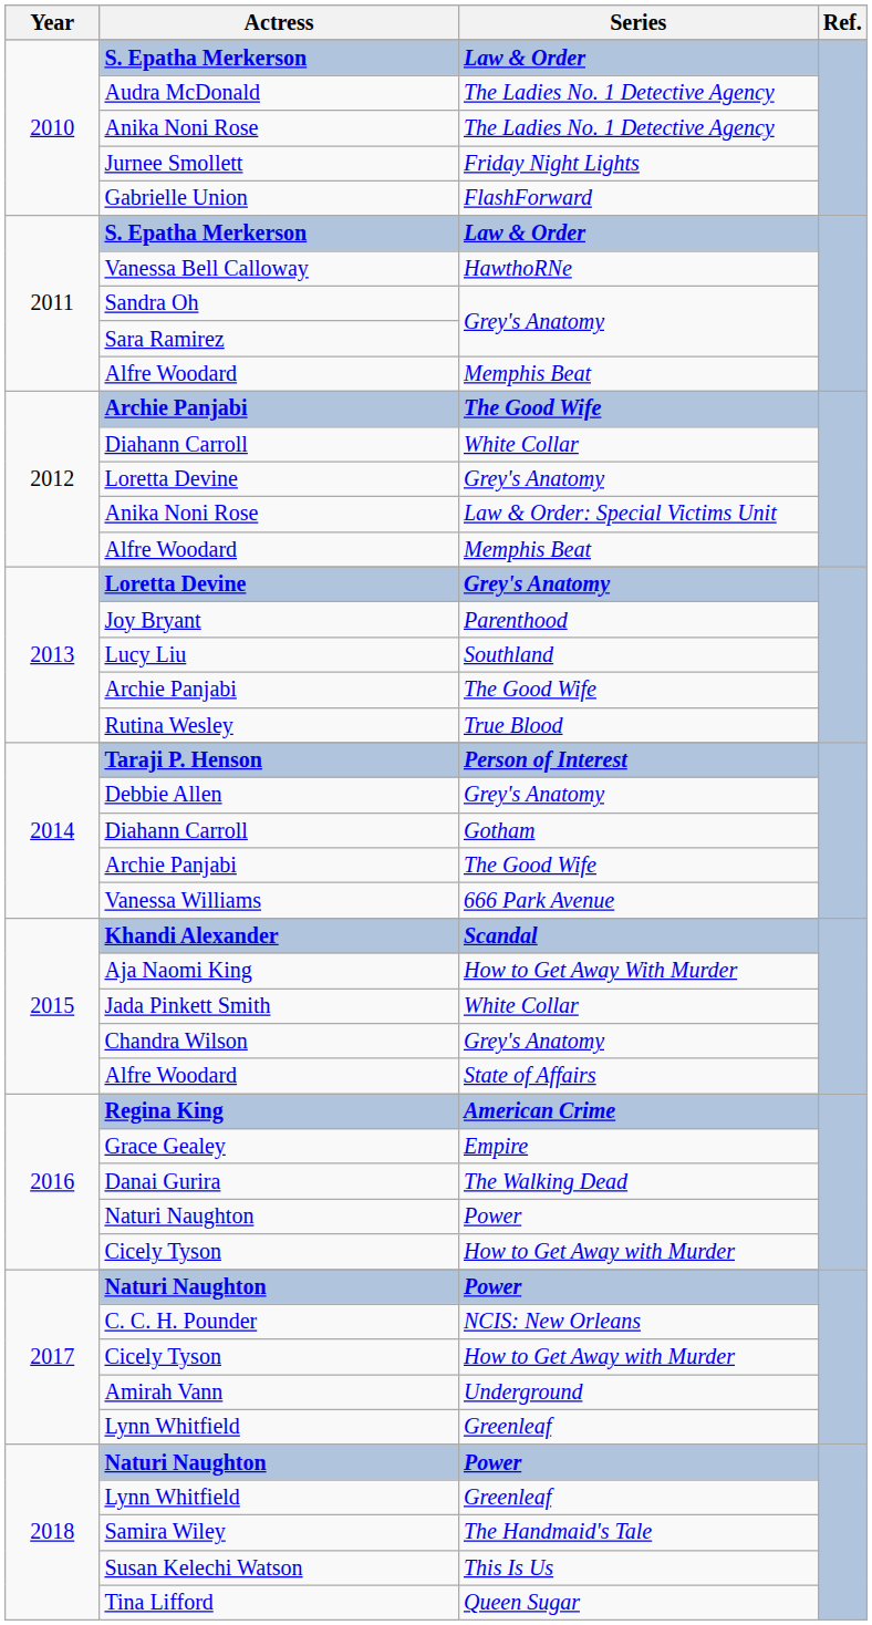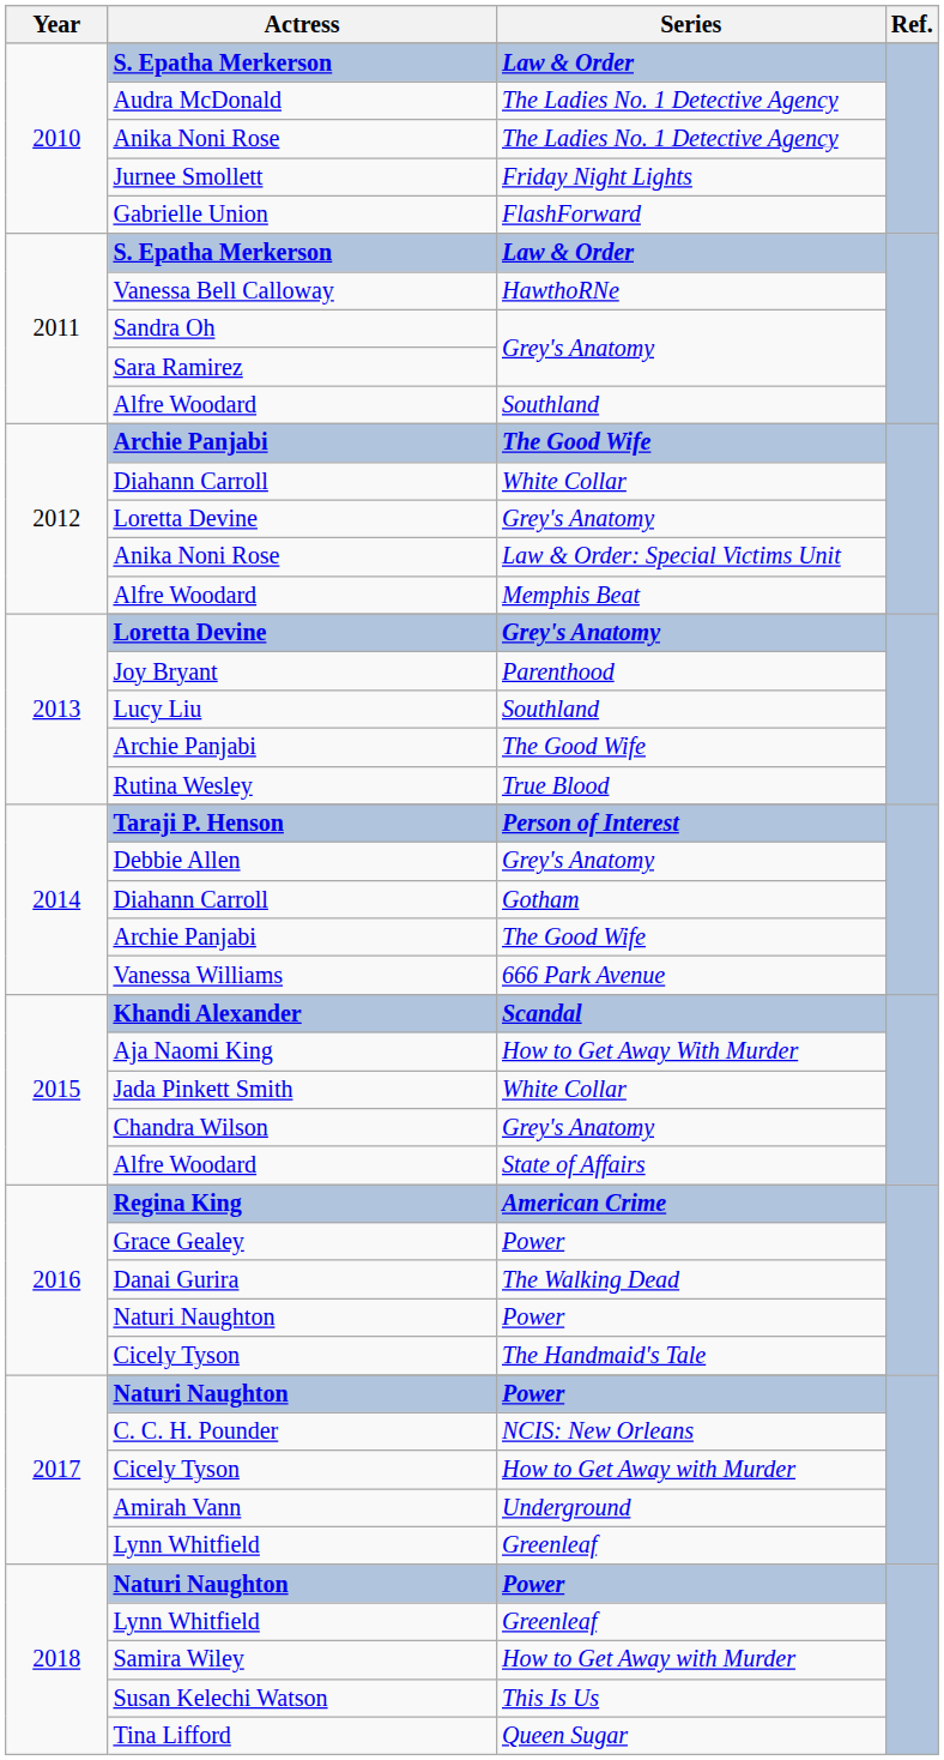2011 / Alfre Woodard | Series: Memphis Beat -> Southland
Grace Gealey | Series: Empire -> Power
2016 / Cicely Tyson | Series: How to Get Away with Murder -> The Handmaid's Tale
Samira Wiley | Series: The Handmaid's Tale -> How to Get Away with Murder
